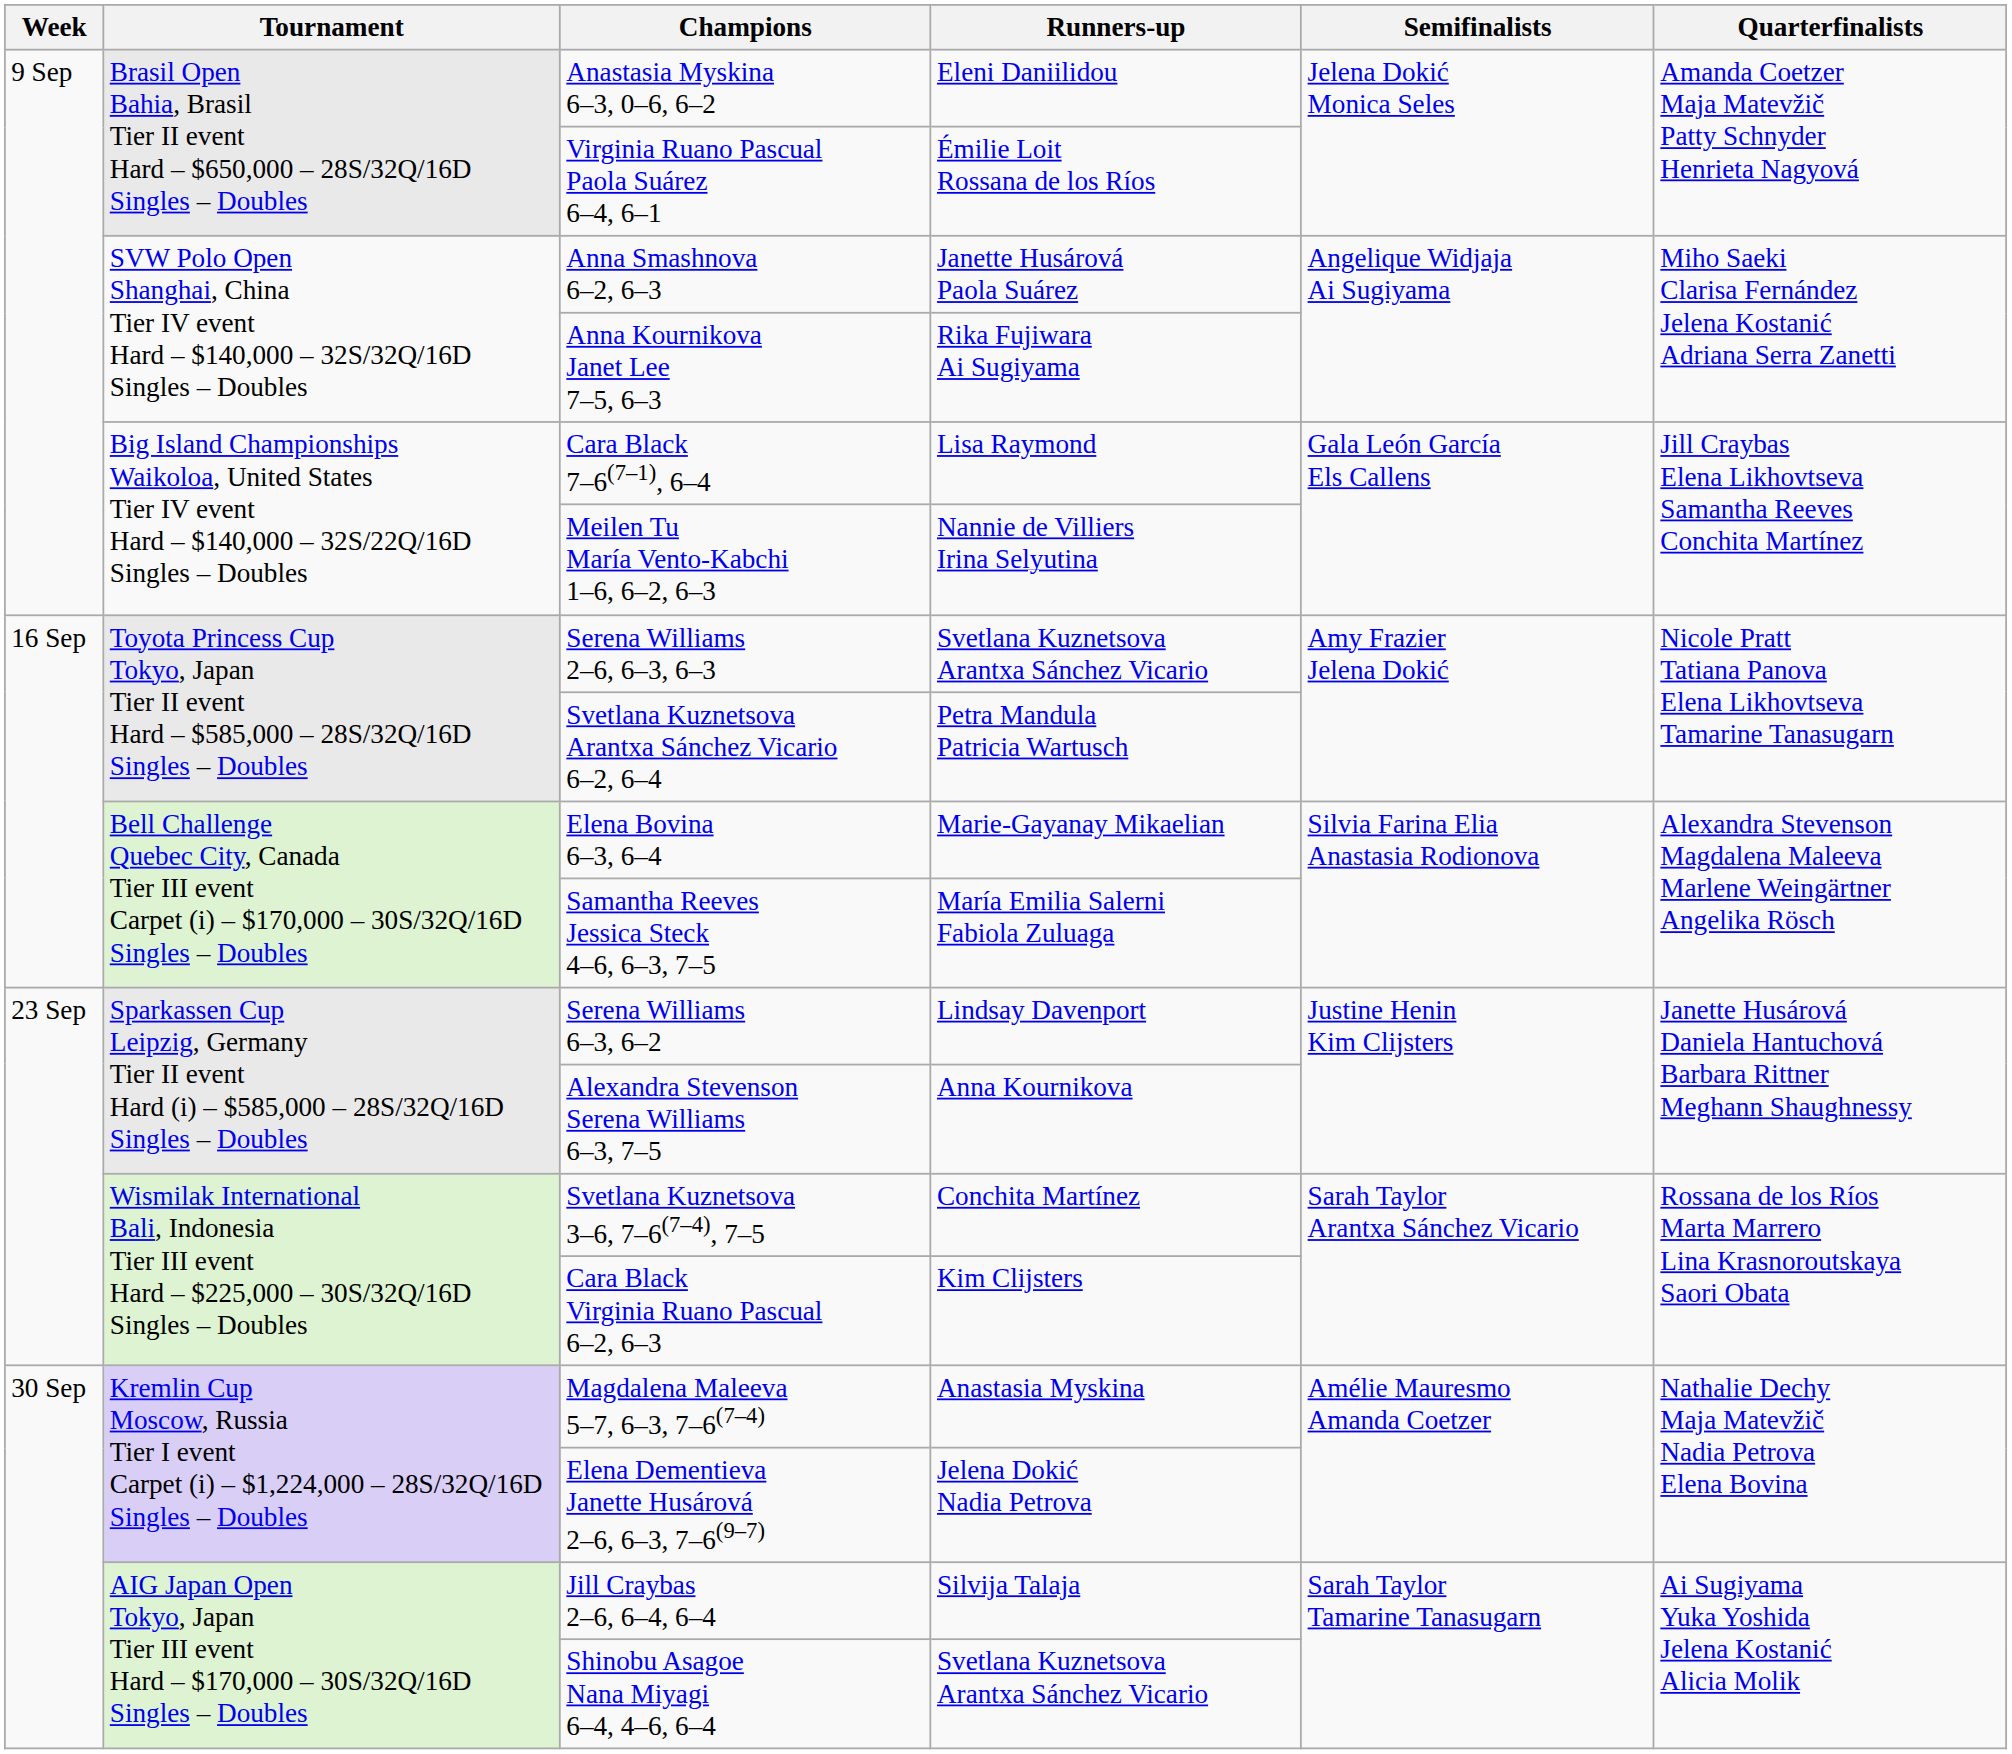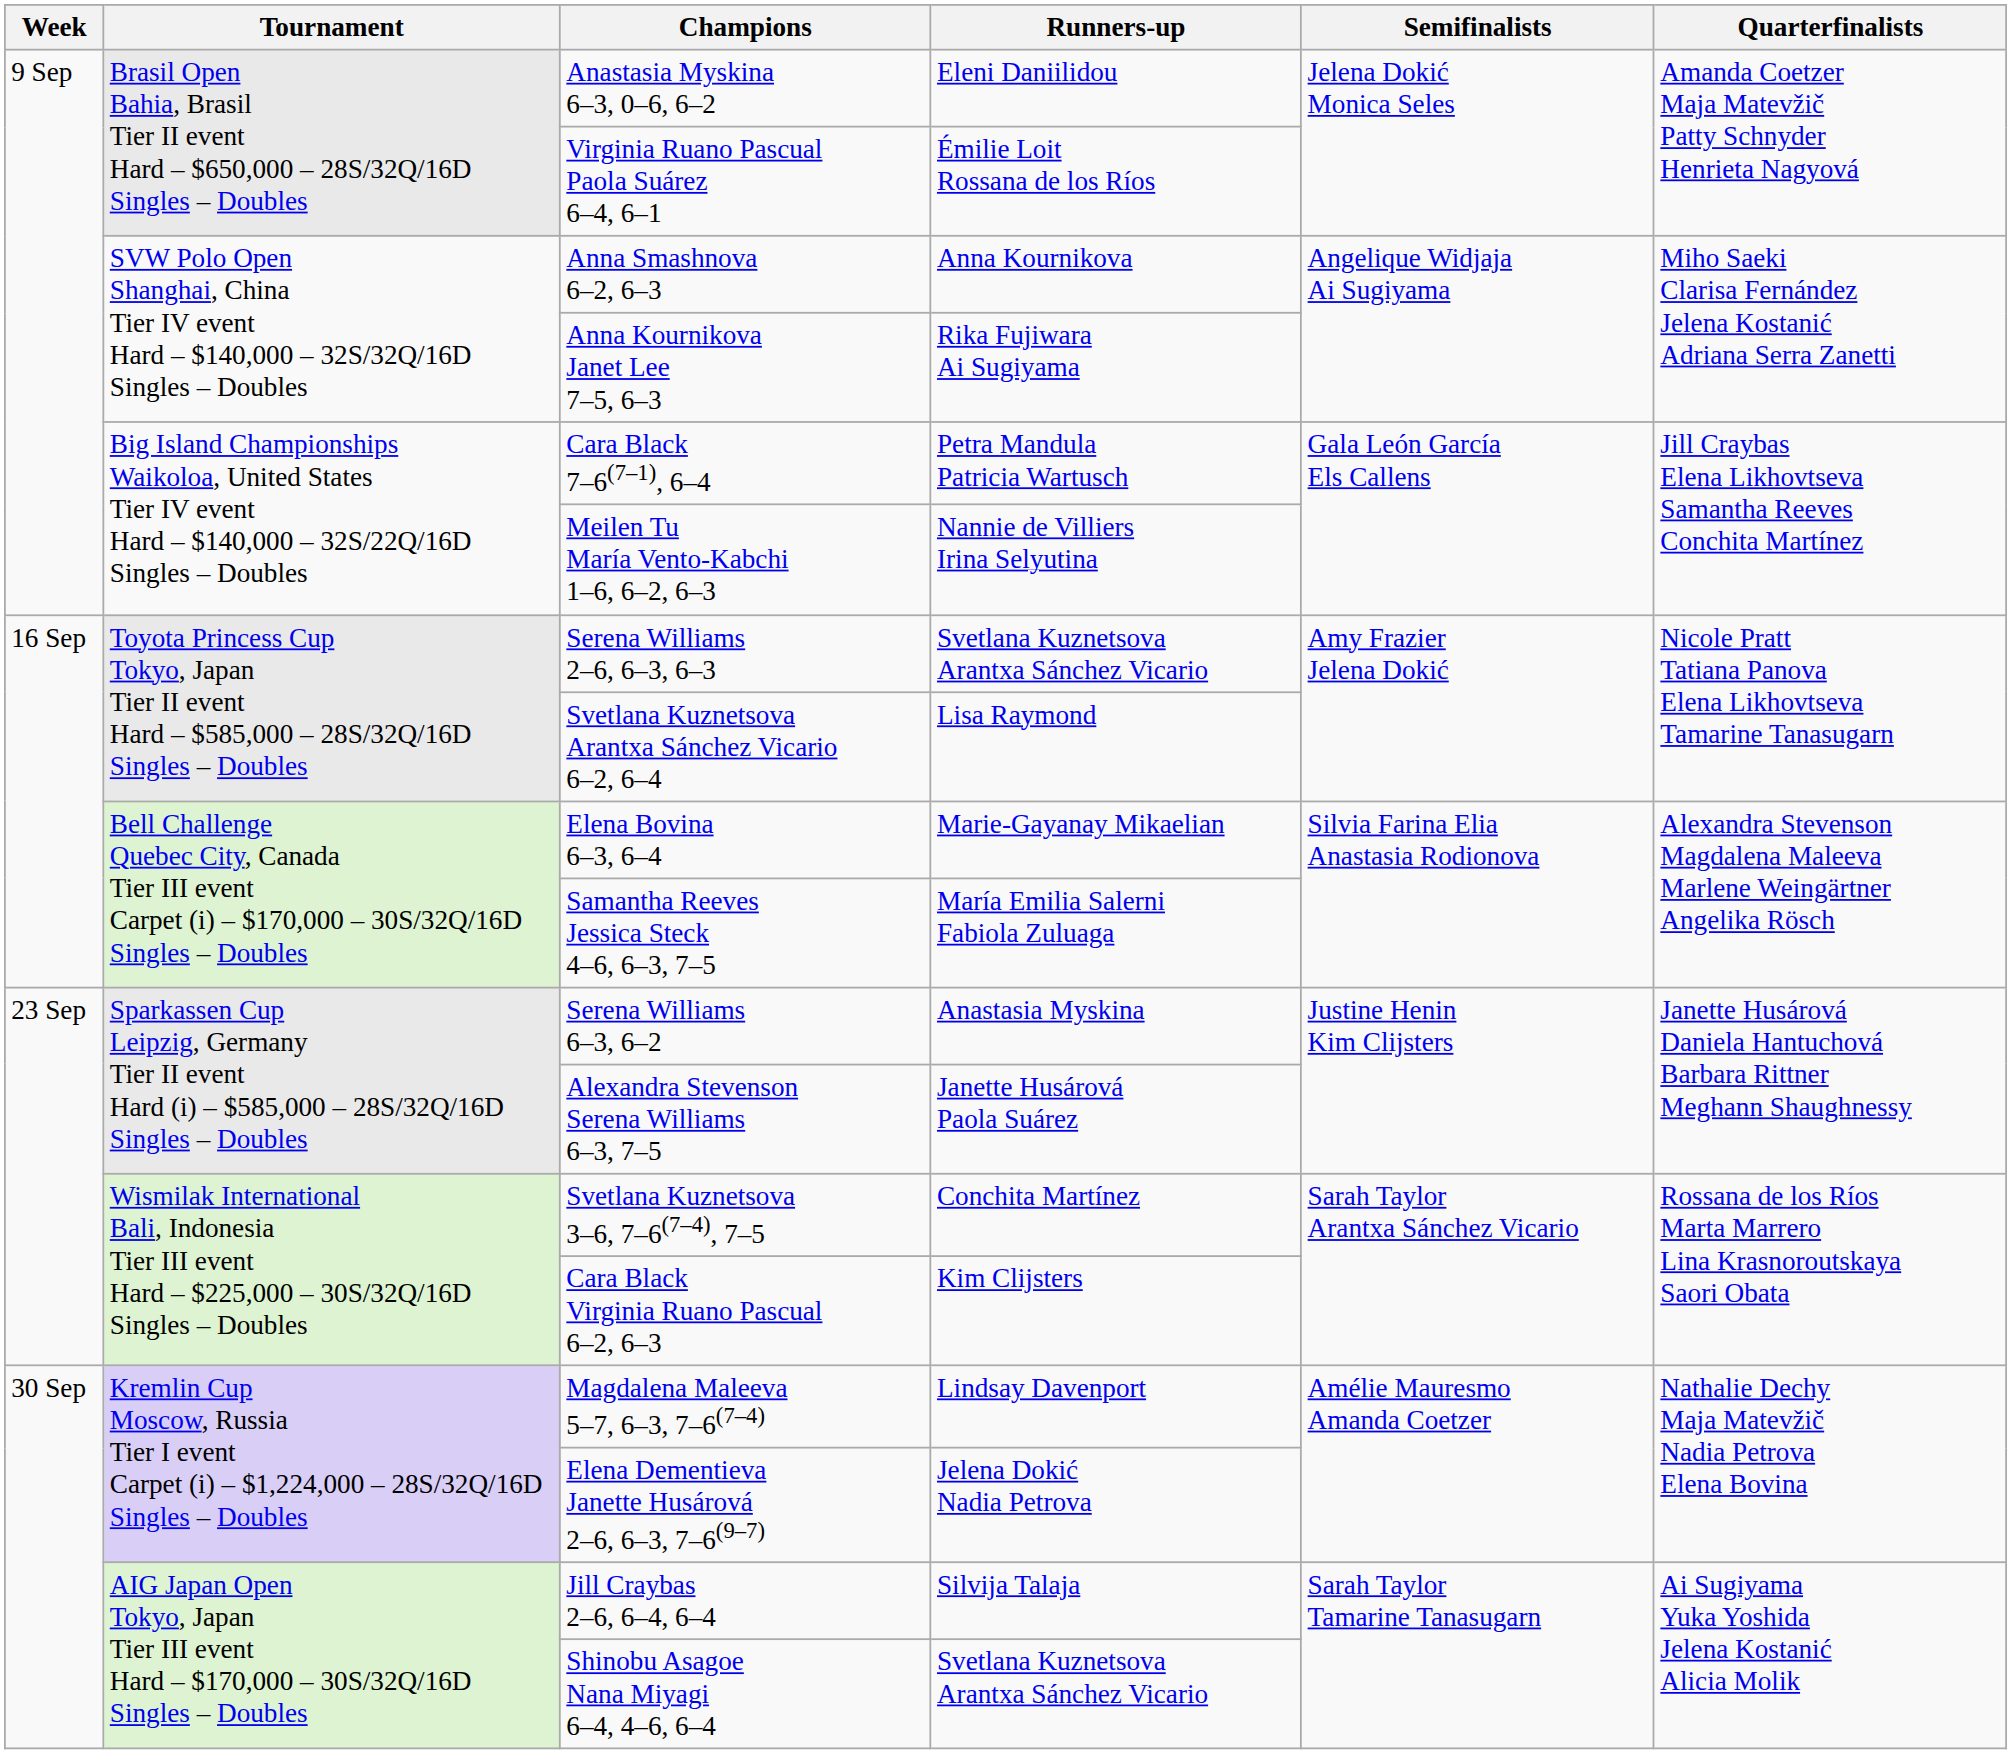Anna Smashnova 6–2, 6–3 | Runners-up: Janette Husárová Paola Suárez -> Anna Kournikova
Cara Black 7–6(7–1), 6–4 | Runners-up: Lisa Raymond -> Petra Mandula Patricia Wartusch
Svetlana Kuznetsova Arantxa Sánchez Vicario 6–2, 6–4 | Runners-up: Petra Mandula Patricia Wartusch -> Lisa Raymond
Serena Williams 6–3, 6–2 | Runners-up: Lindsay Davenport -> Anastasia Myskina
Alexandra Stevenson Serena Williams 6–3, 7–5 | Runners-up: Anna Kournikova -> Janette Husárová Paola Suárez
Magdalena Maleeva 5–7, 6–3, 7–6(7–4) | Runners-up: Anastasia Myskina -> Lindsay Davenport
